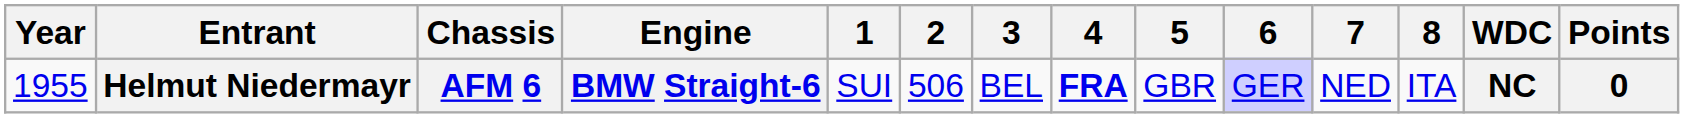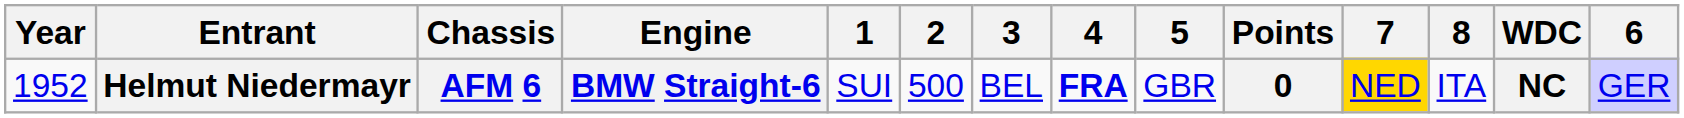columns swapped: 6 <-> Points
Helmut Niedermayr | Year: 1955 -> 1952
Helmut Niedermayr | 2: 506 -> 500
Helmut Niedermayr | 7: no background -> gold background
